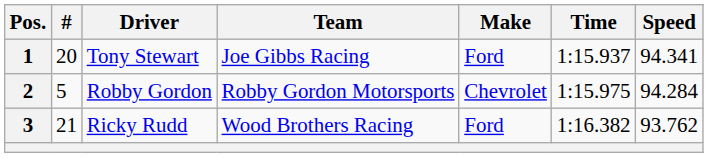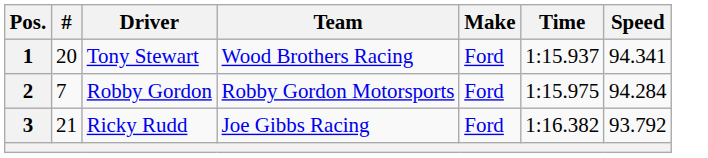1 | Team: Joe Gibbs Racing -> Wood Brothers Racing
2 | #: 5 -> 7
2 | Make: Chevrolet -> Ford
3 | Team: Wood Brothers Racing -> Joe Gibbs Racing
3 | Speed: 93.762 -> 93.792
